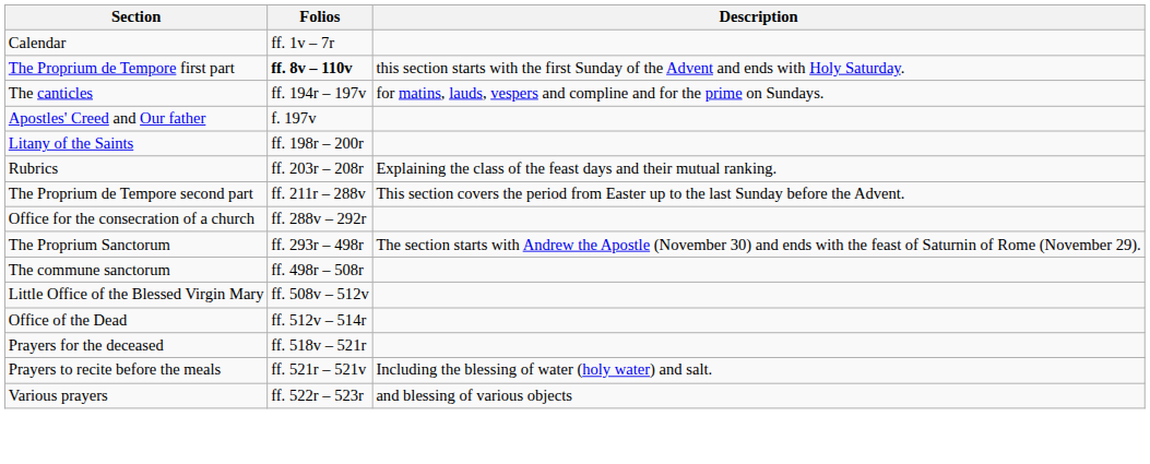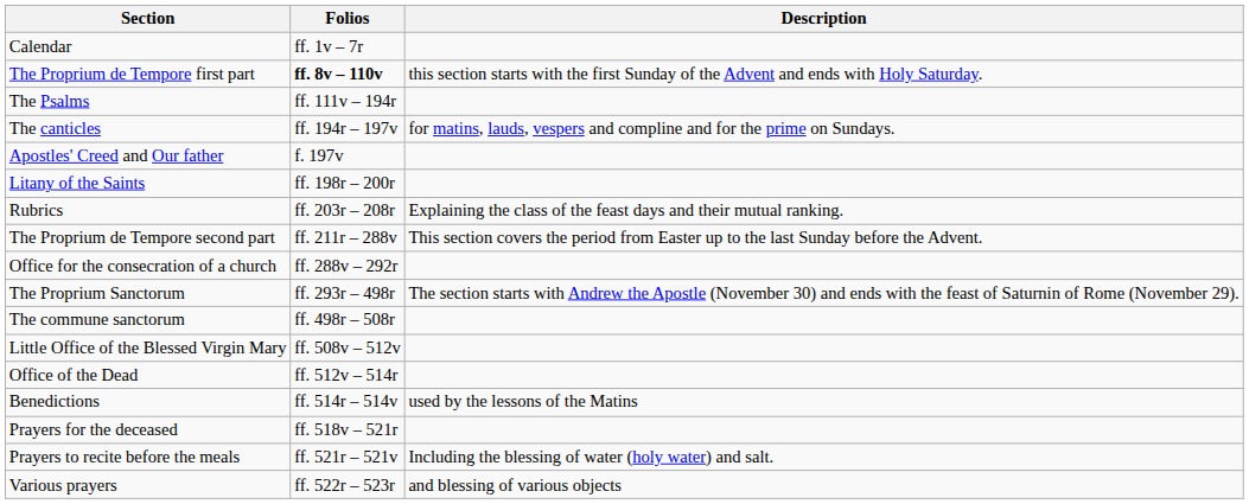+ row: The Psalms | ff. 111v – 194r
+ row: Benedictions | ff. 514r – 514v | used by the lessons of the Matins
